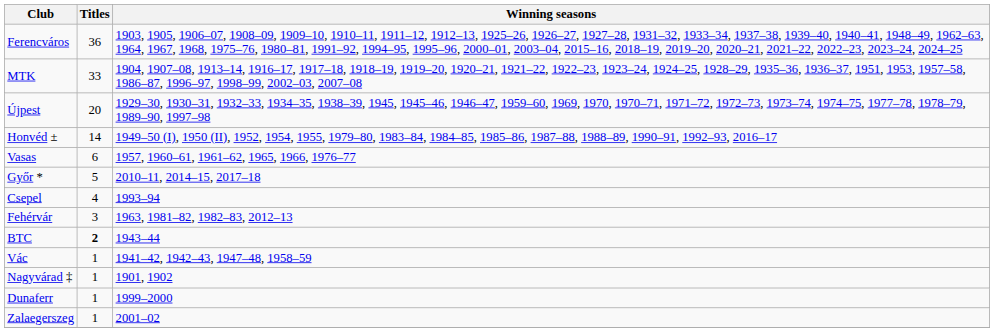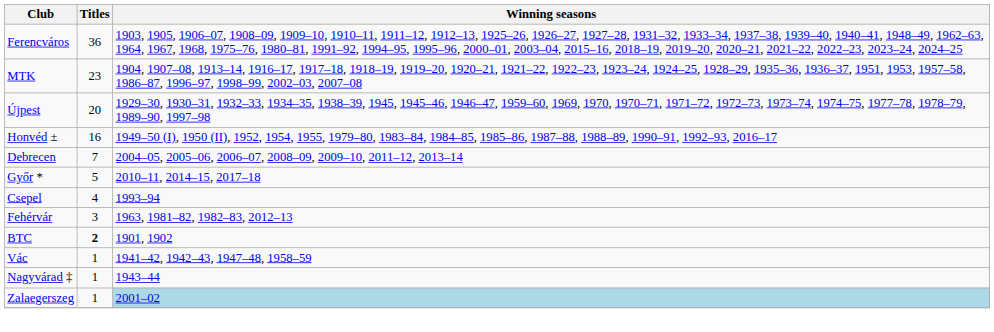MTK | Titles: 33 -> 23
Honvéd ± | Titles: 14 -> 16
+ row: Debrecen | 7 | 2004–05, 2005–06, 2006–07, 2008–09, 2009–10, 2011–12, 2013–14
- row: Vasas | 6 | 1957, 1960–61, 1961–62, 1965, 1966, 1976–77
BTC | Winning seasons: 1943–44 -> 1901, 1902
Nagyvárad ‡ | Winning seasons: 1901, 1902 -> 1943–44
- row: Dunaferr | 1 | 1999–2000
Zalaegerszeg | Winning seasons: no background -> lightblue background
